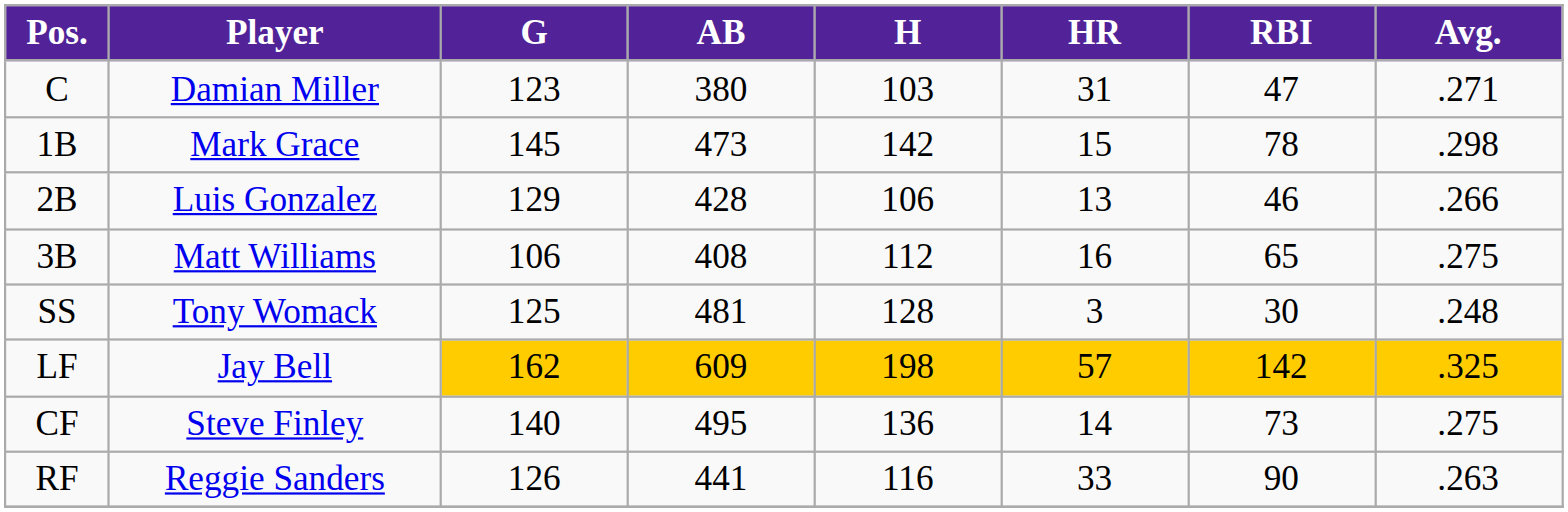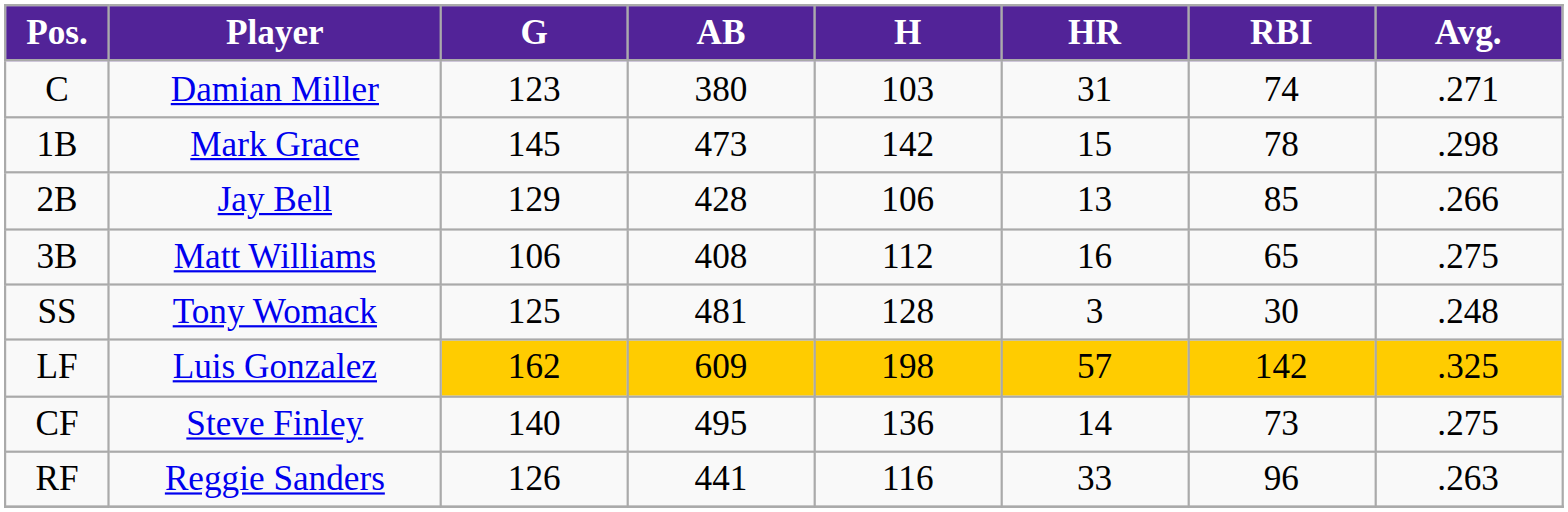C | RBI: 47 -> 74
2B | Player: Luis Gonzalez -> Jay Bell
2B | RBI: 46 -> 85
LF | Player: Jay Bell -> Luis Gonzalez
RF | RBI: 90 -> 96
